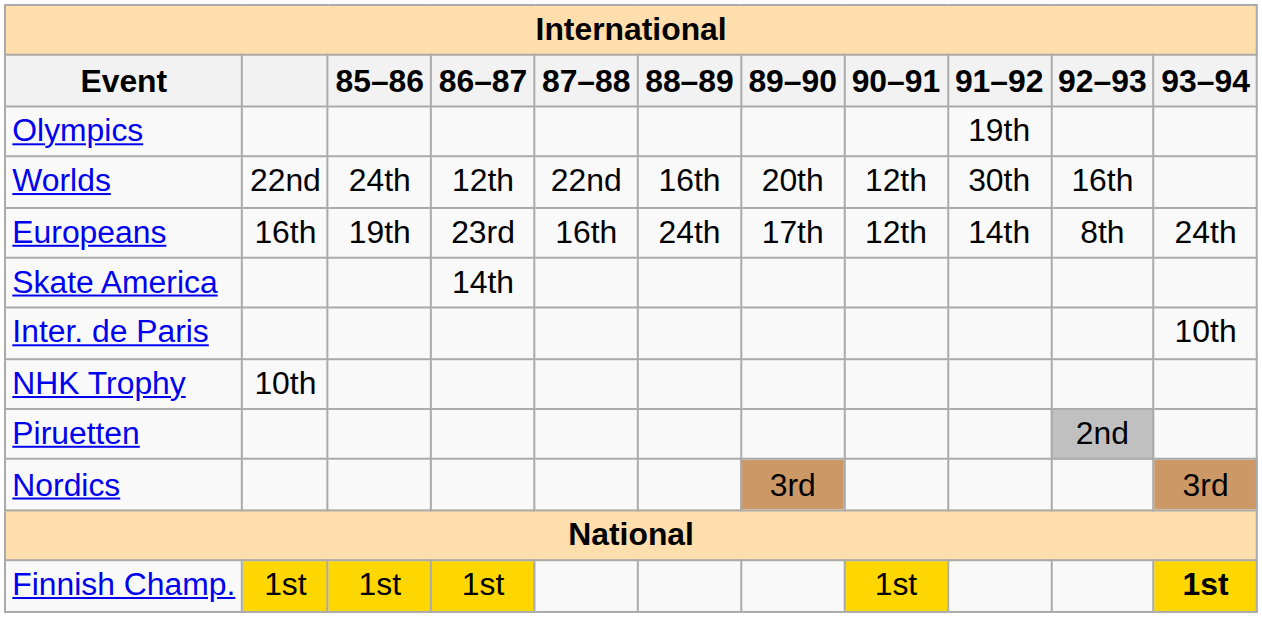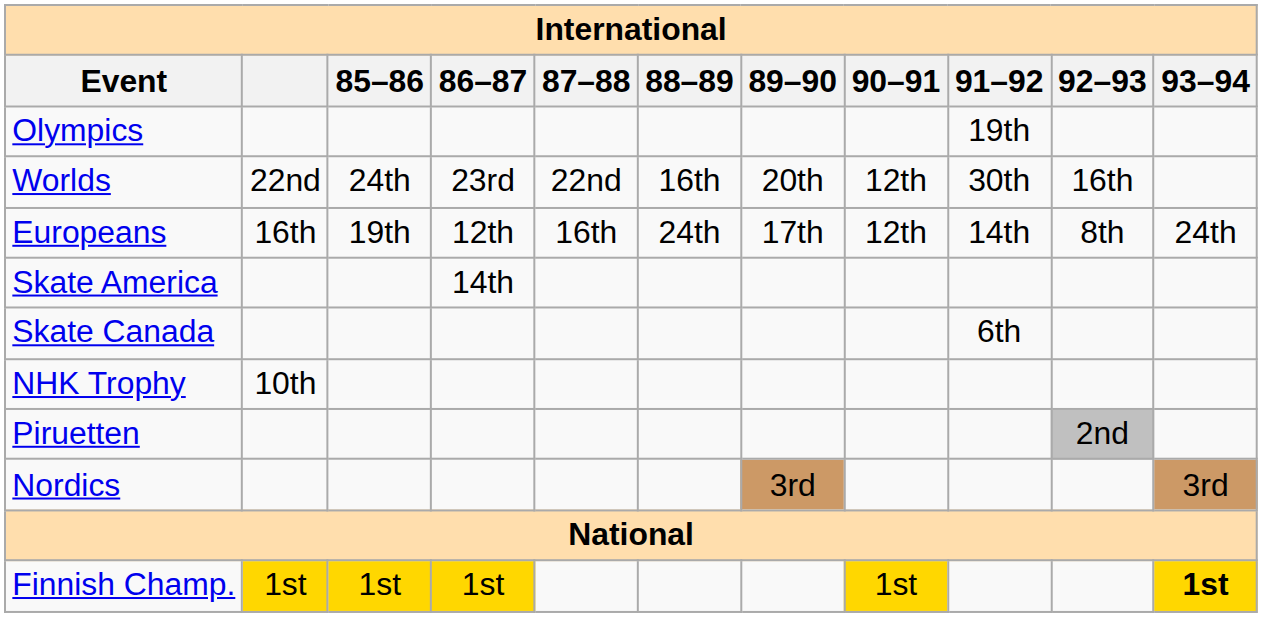Worlds | 86–87: 12th -> 23rd
Europeans | 86–87: 23rd -> 12th
+ row: Skate Canada | 6th
- row: Inter. de Paris | 10th
